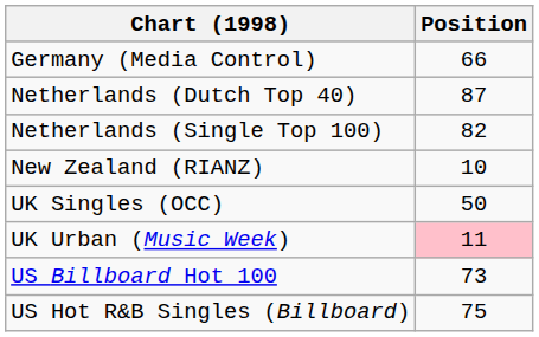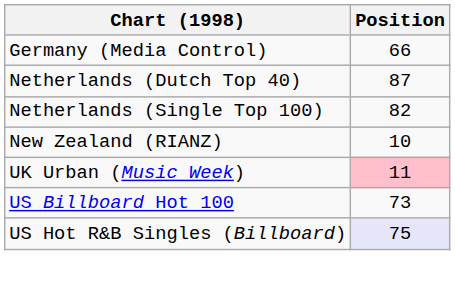- row: UK Singles (OCC) | 50
US Hot R&B Singles (Billboard) | Position: no background -> lavender background
